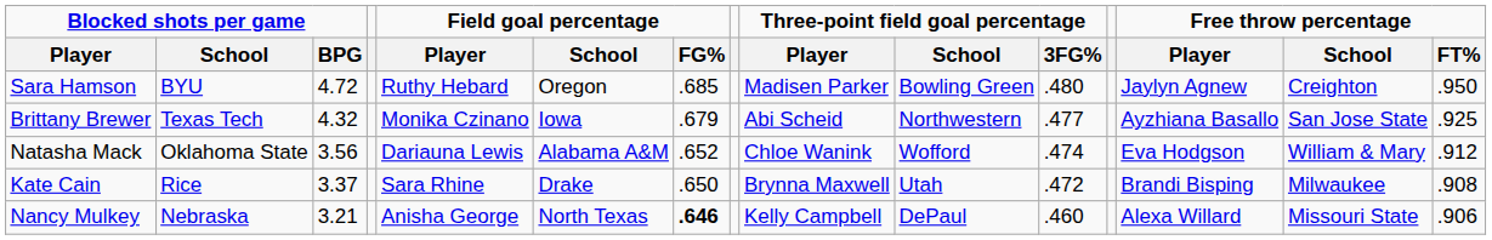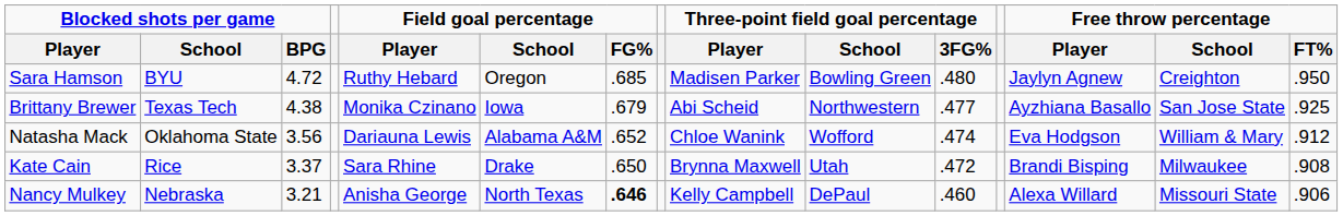Brittany Brewer | Blocked shots per game / BPG: 4.32 -> 4.38
